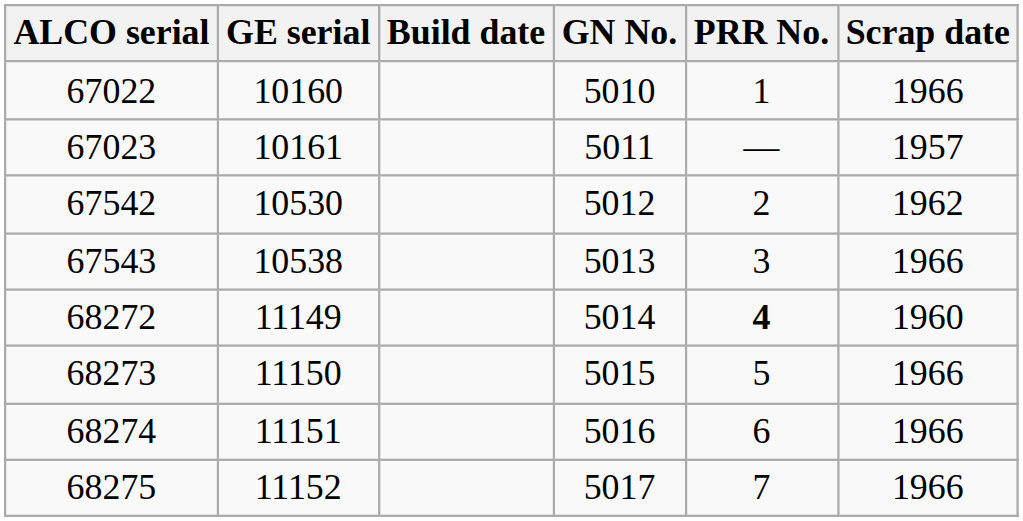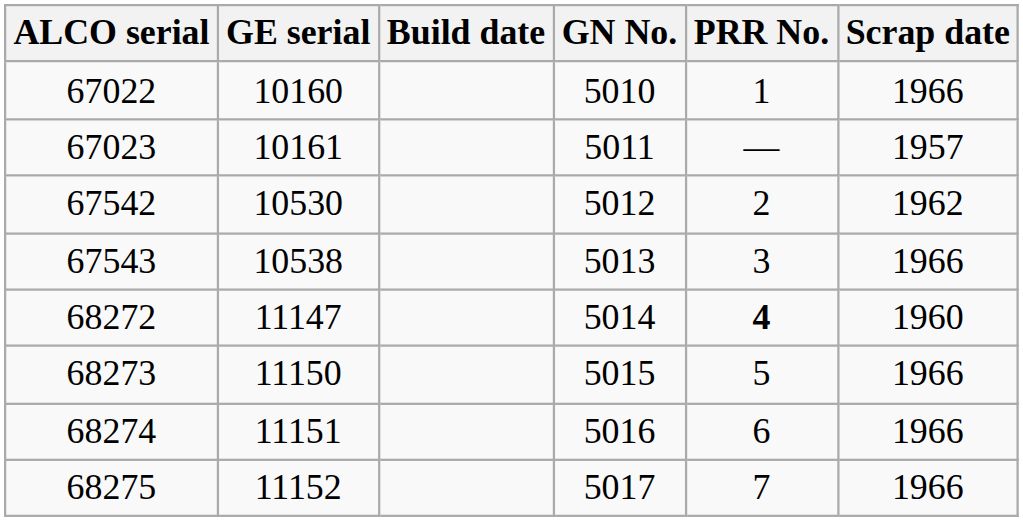68272 | GE serial: 11149 -> 11147
